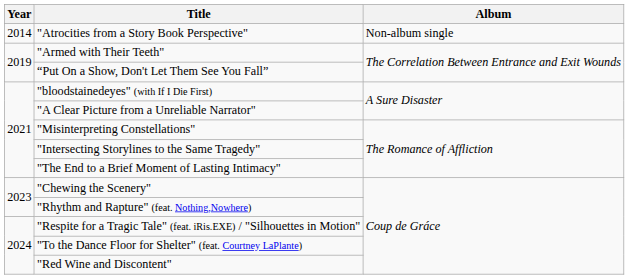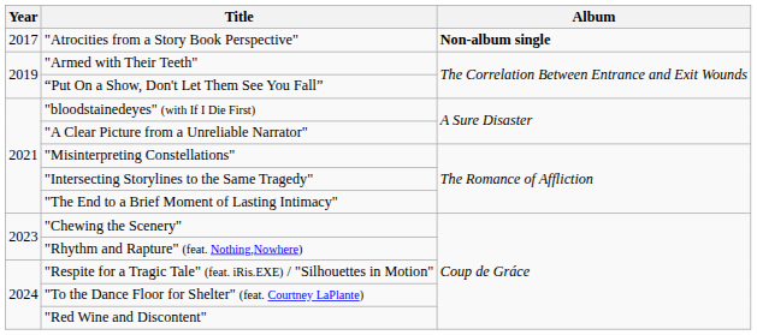"Atrocities from a Story Book Perspective" | Year: 2014 -> 2017
"Atrocities from a Story Book Perspective" | Album: normal -> bold
